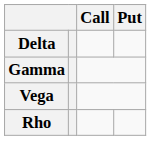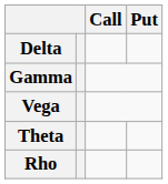+ row: Theta
